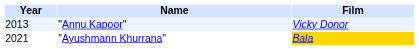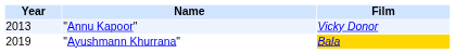"Ayushmann Khurrana" | Year: 2021 -> 2019
